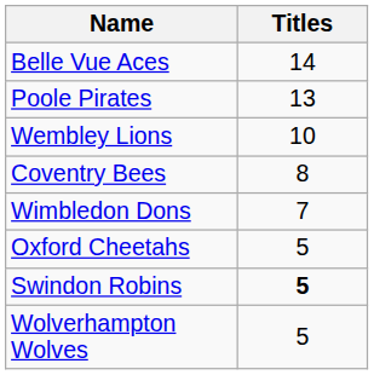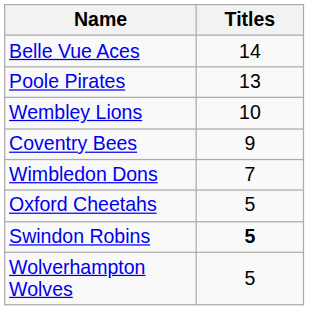Coventry Bees | Titles: 8 -> 9
